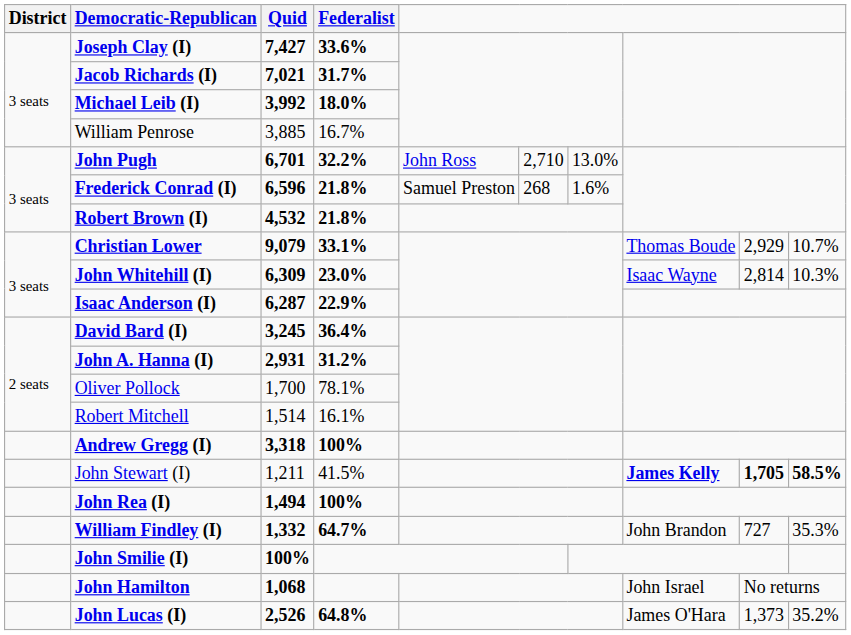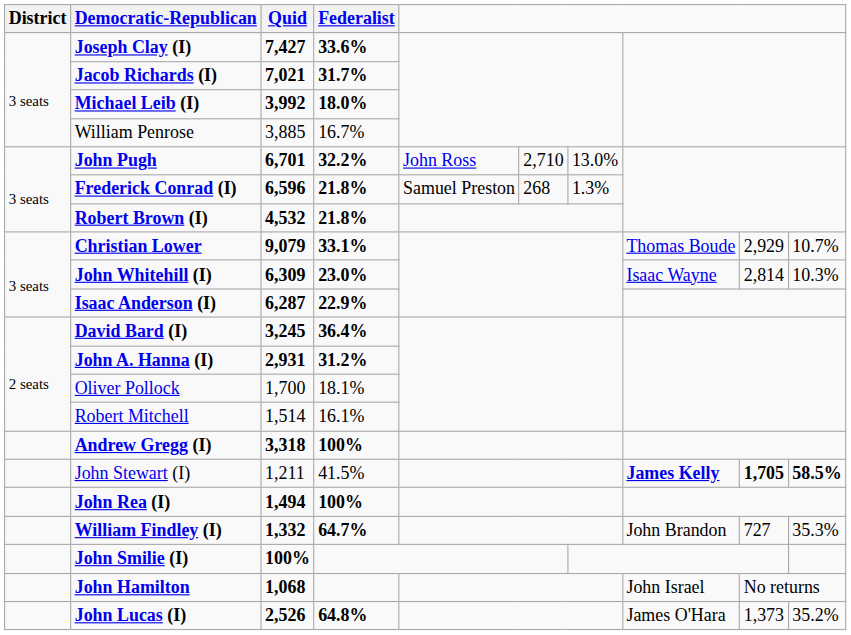Frederick Conrad (I) | column 7: 1.6% -> 1.3%
Oliver Pollock | Federalist: 78.1% -> 18.1%
